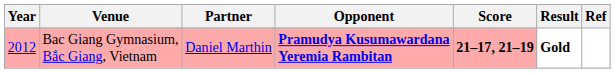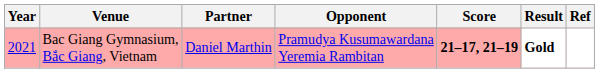Bac Giang Gymnasium, Bắc Giang, Vietnam | Year: 2012 -> 2021
Bac Giang Gymnasium, Bắc Giang, Vietnam | Opponent: bold -> normal
